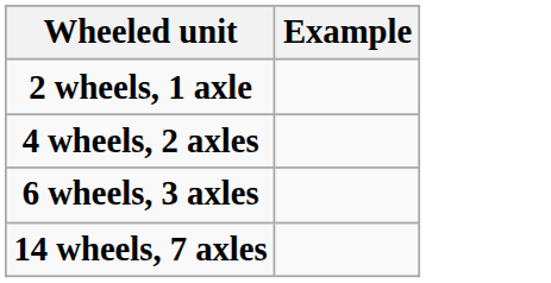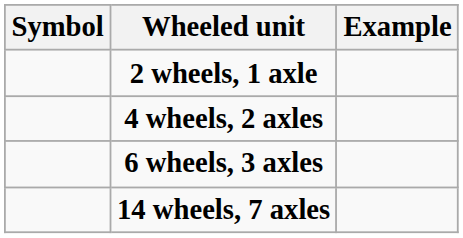+ column: Symbol
